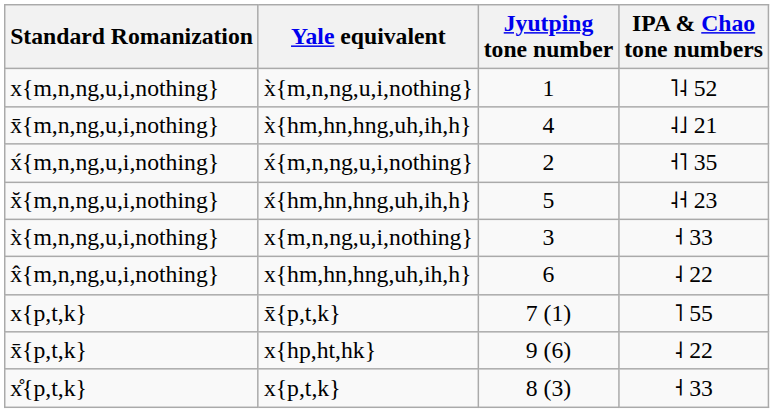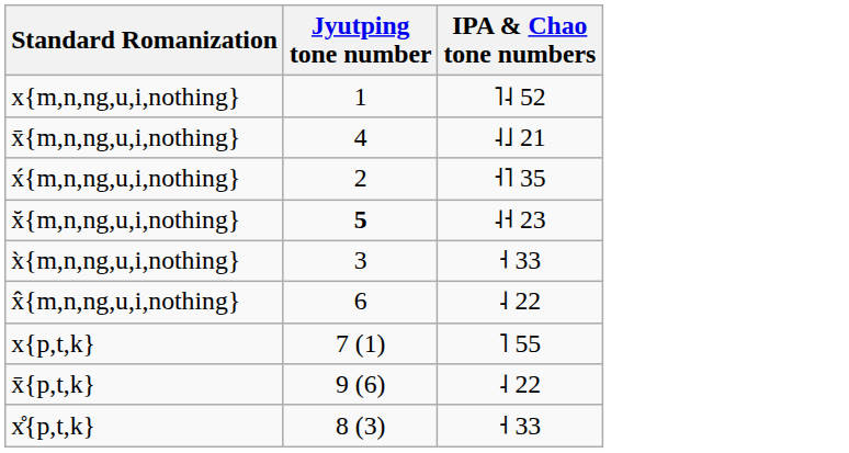- column: Yale equivalent | x̀{m,n,ng,u,i,nothing} | x̀{hm,hn,hng,uh,ih,h} | x́{m,n,ng,u,i,nothing} | x́{hm,hn,hng,uh,ih,h} | x{m,n,ng,u,i,nothing} | x{hm,hn,hng,uh,ih,h} | x̄{p,t,k} | x{hp,ht,hk} | x{p,t,k}
x̆{m,n,ng,u,i,nothing} | Jyutping tone number: normal -> bold
